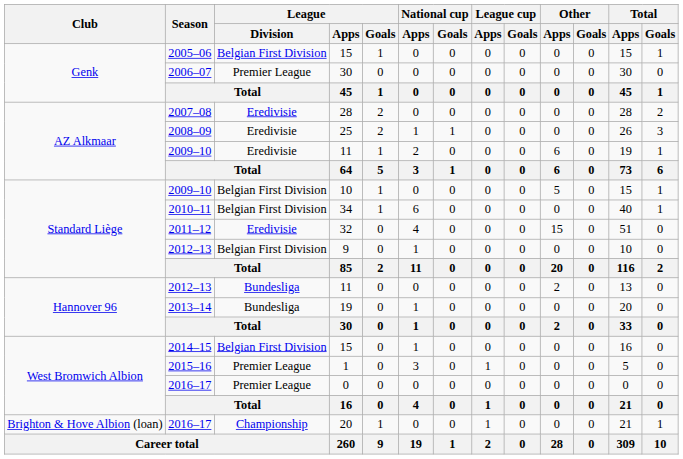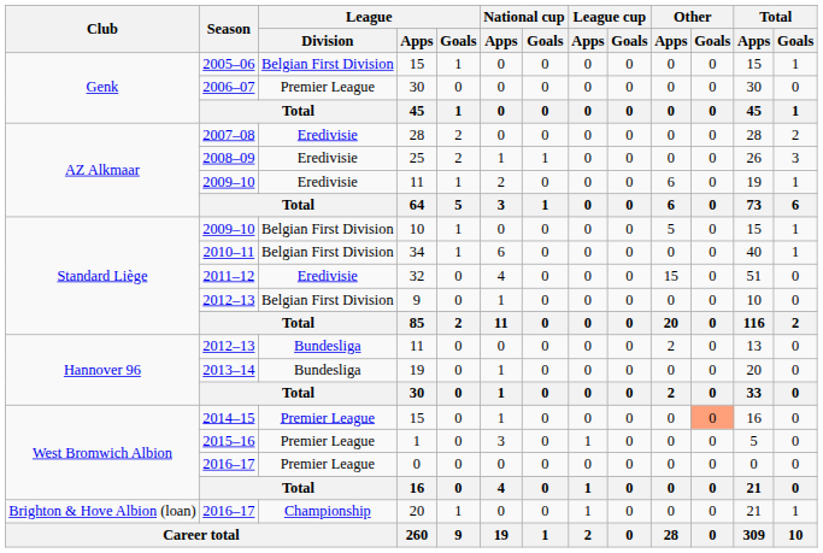2014–15 / 15 | League / Division: Belgian First Division -> Premier League
2014–15 / 15 | Other / Goals: no background -> lightsalmon background
